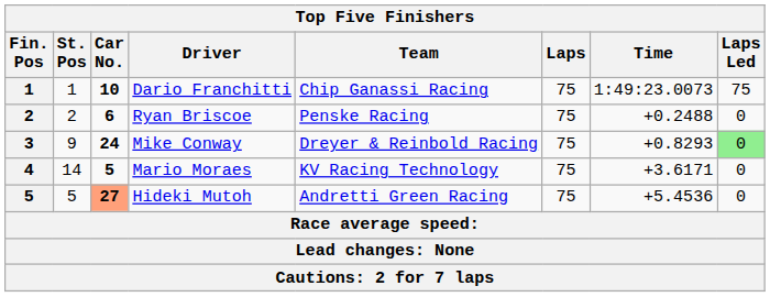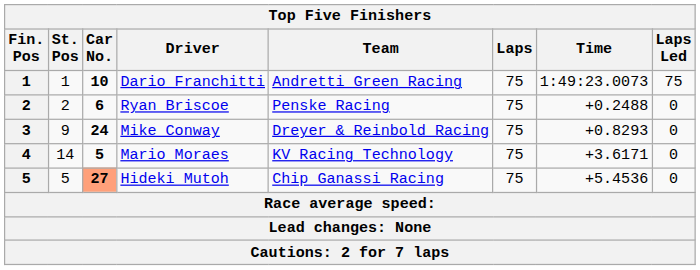Dario Franchitti | Team: Chip Ganassi Racing -> Andretti Green Racing
Mike Conway | Laps Led: lightgreen background -> no background
Hideki Mutoh | Team: Andretti Green Racing -> Chip Ganassi Racing
